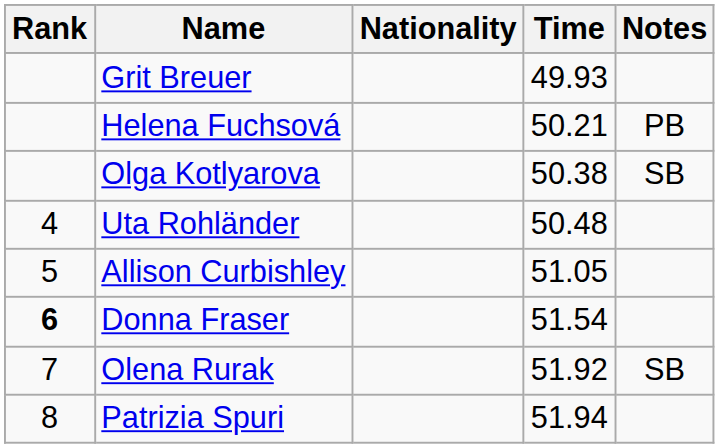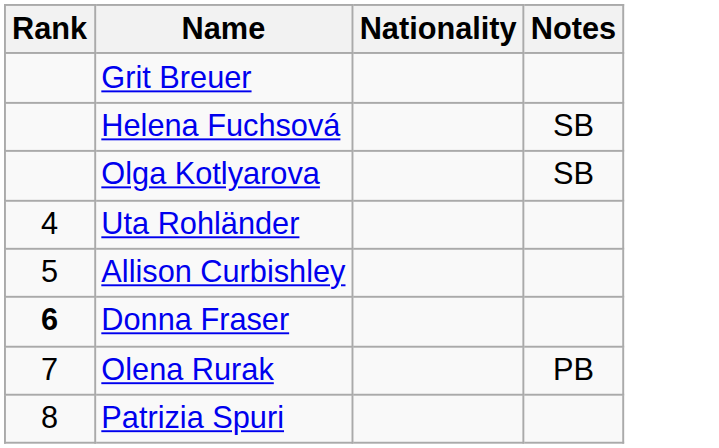- column: Time | 49.93 | 50.21 | 50.38 | 50.48 | 51.05 | 51.54 | 51.92 | 51.94
Helena Fuchsová | Notes: PB -> SB
Olena Rurak | Notes: SB -> PB
